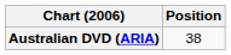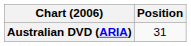Australian DVD (ARIA) | Position: 38 -> 31
